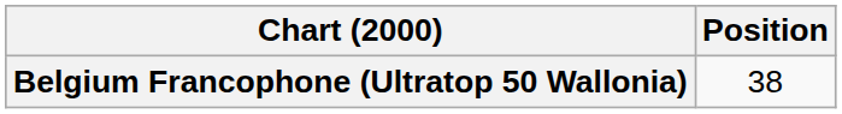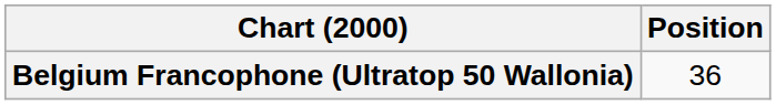Belgium Francophone (Ultratop 50 Wallonia) | Position: 38 -> 36
